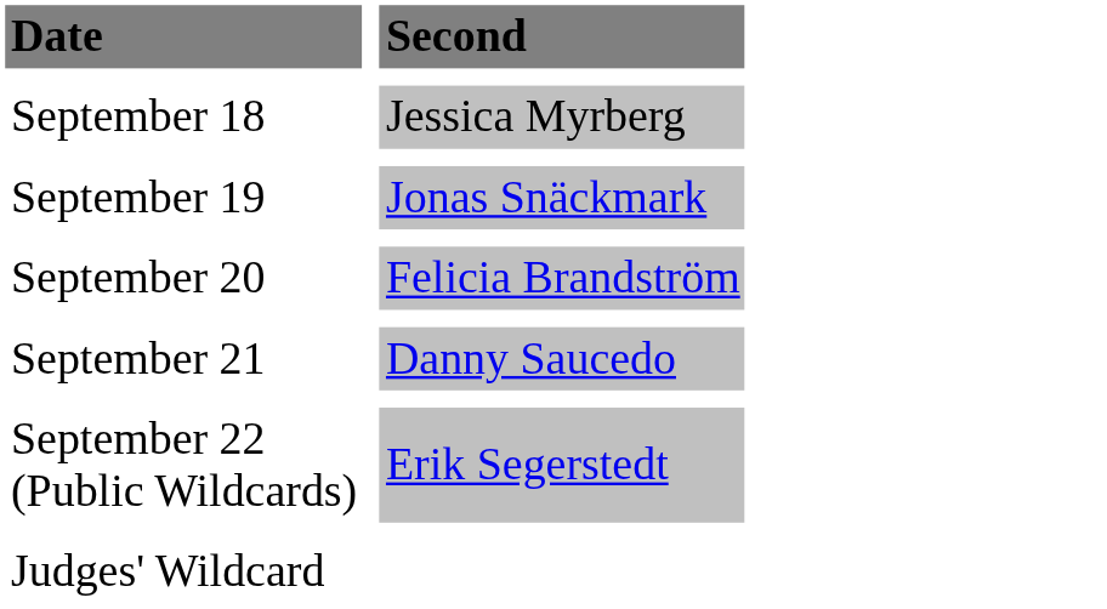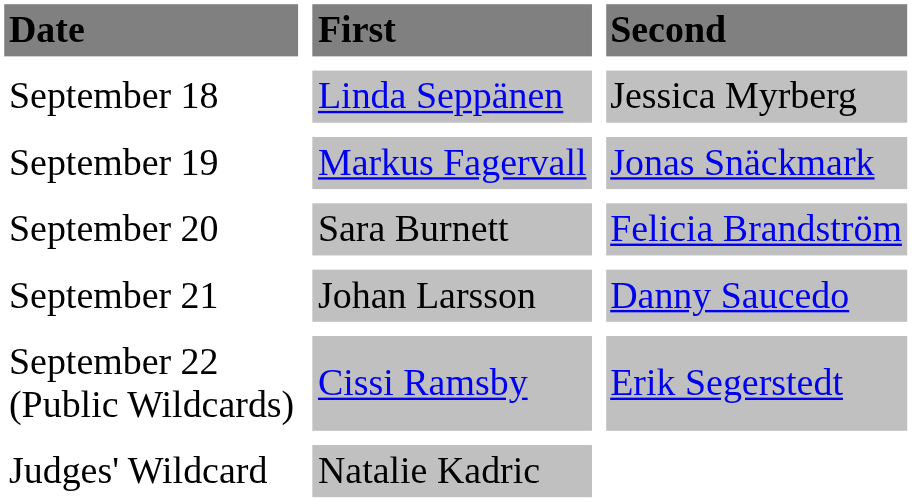+ column: First | Linda Seppänen | Markus Fagervall | Sara Burnett | Johan Larsson | Cissi Ramsby | Natalie Kadric
